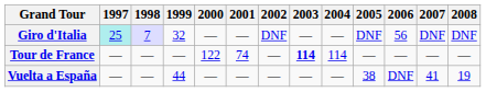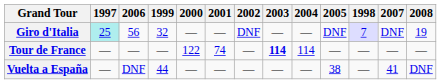columns swapped: 1998 <-> 2006
Giro d'Italia | 2008: DNF -> 19
Vuelta a España | 2008: 19 -> DNF
